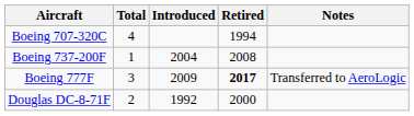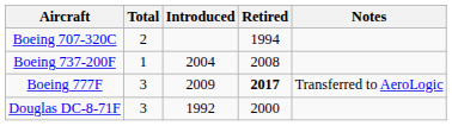Boeing 707-320C | Total: 4 -> 2
Douglas DC-8-71F | Total: 2 -> 3
